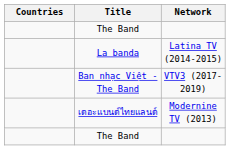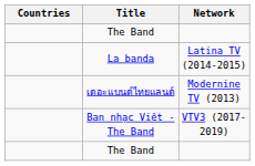rows swapped: เดอะแบนด์ไทยแลนด์ <-> Ban nhạc Việt - The Band
